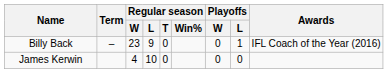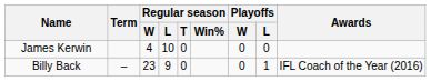rows swapped: James Kerwin <-> Billy Back
